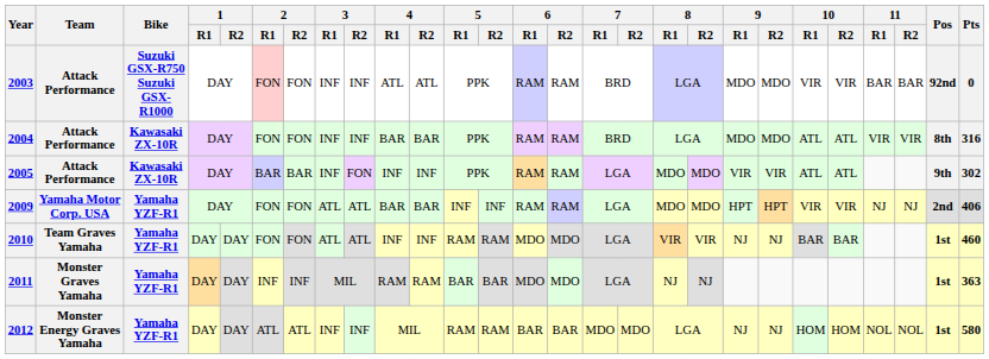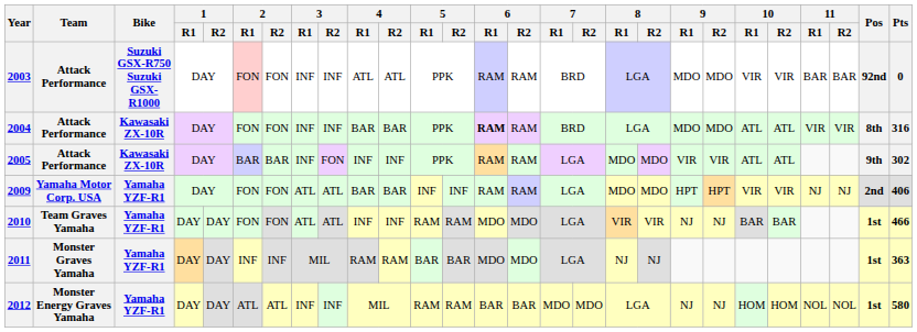2004 | 6 / R1: normal -> bold
2010 | Pts: 460 -> 466
